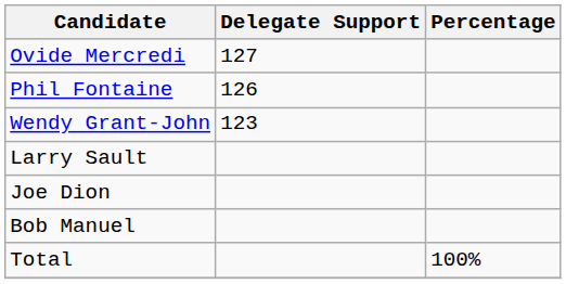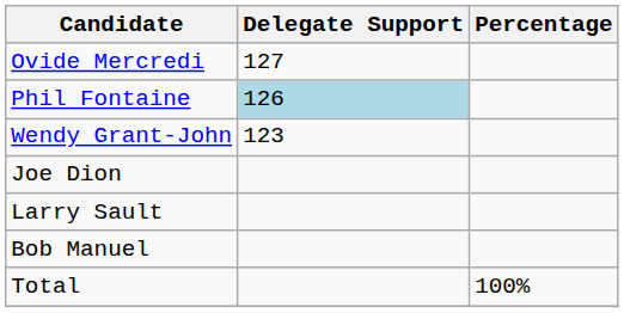Phil Fontaine | Delegate Support: no background -> lightblue background
rows swapped: Joe Dion <-> Larry Sault
